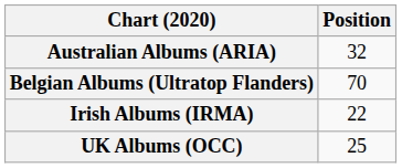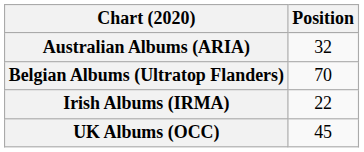UK Albums (OCC) | Position: 25 -> 45
